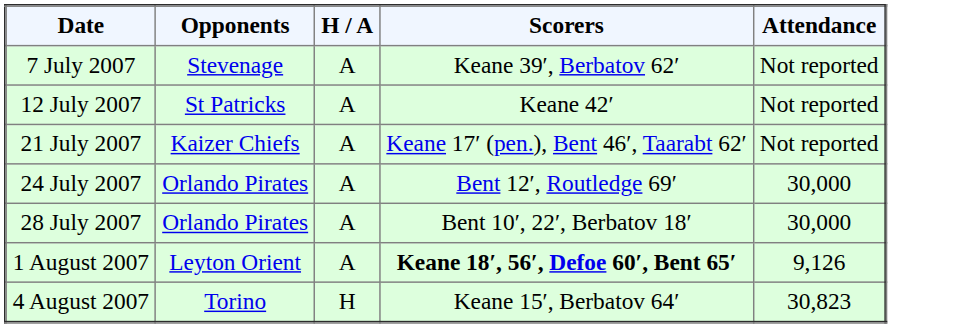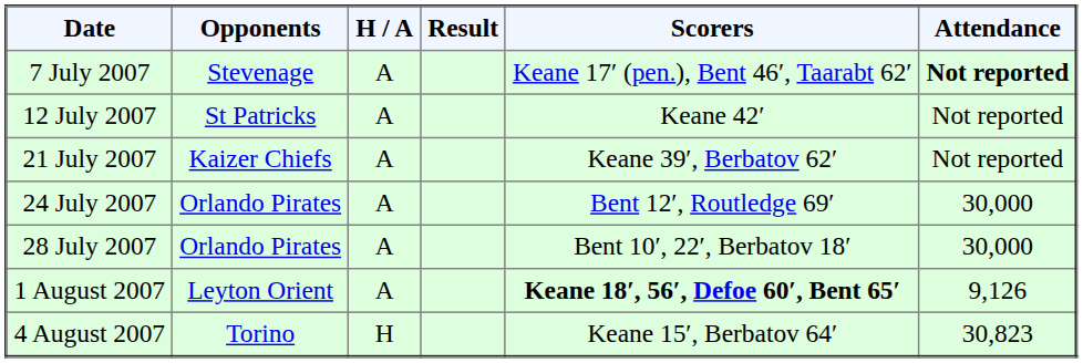+ column: Result
7 July 2007 | Scorers: Keane 39′, Berbatov 62′ -> Keane 17′ (pen.), Bent 46′, Taarabt 62′
7 July 2007 | Attendance: normal -> bold
21 July 2007 | Scorers: Keane 17′ (pen.), Bent 46′, Taarabt 62′ -> Keane 39′, Berbatov 62′
